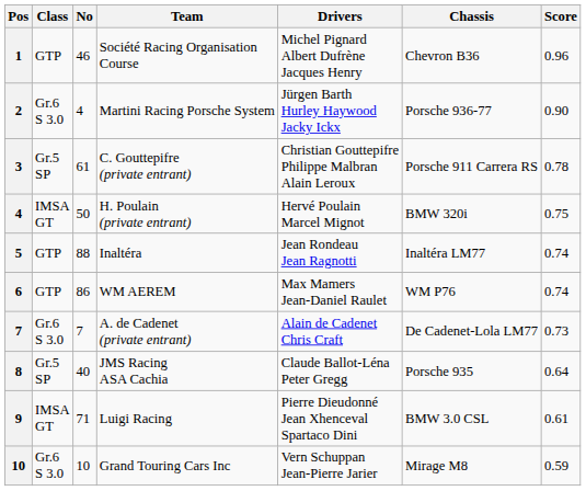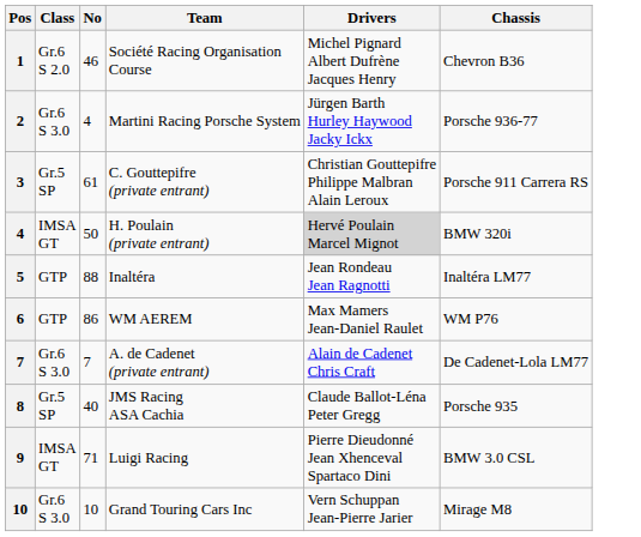- column: Score | 0.96 | 0.90 | 0.78 | 0.75 | 0.74 | 0.74 | 0.73 | 0.64 | 0.61 | 0.59
Société Racing Organisation Course | Class: GTP -> Gr.6 S 2.0
H. Poulain (private entrant) | Drivers: no background -> lightgrey background
